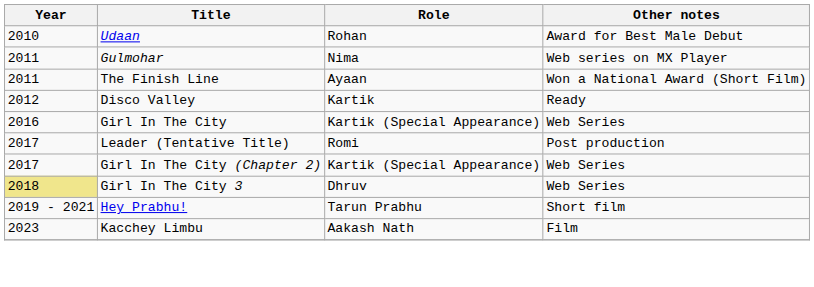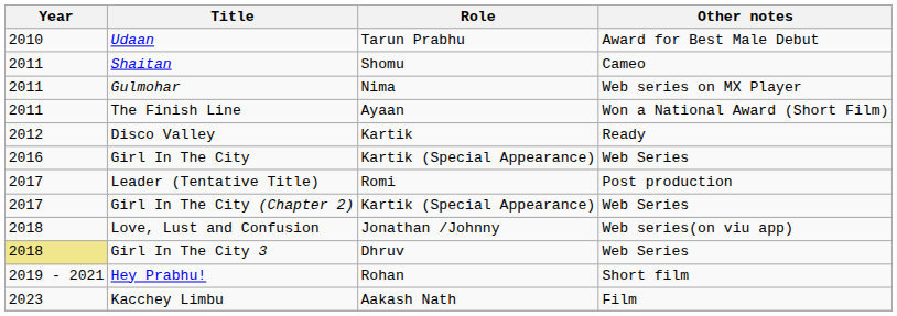Udaan | Role: Rohan -> Tarun Prabhu
+ row: 2011 | Shaitan | Shomu | Cameo
+ row: 2018 | Love, Lust and Confusion | Jonathan /Johnny | Web series(on viu app)
Hey Prabhu! | Role: Tarun Prabhu -> Rohan
